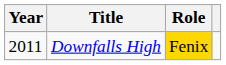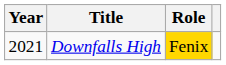Downfalls High | Year: 2011 -> 2021
